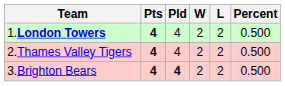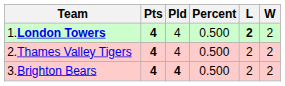columns swapped: W <-> Percent
1.London Towers | L: normal -> bold
